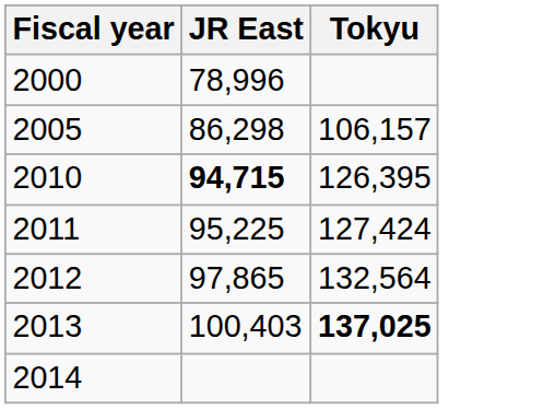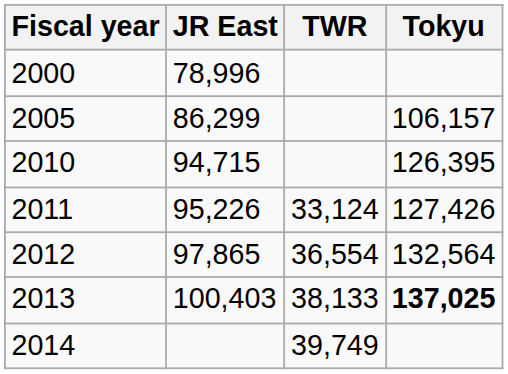+ column: TWR | 33,124 | 36,554 | 38,133 | 39,749
2005 | JR East: 86,298 -> 86,299
2010 | JR East: bold -> normal
2011 | JR East: 95,225 -> 95,226
2011 | Tokyu: 127,424 -> 127,426
